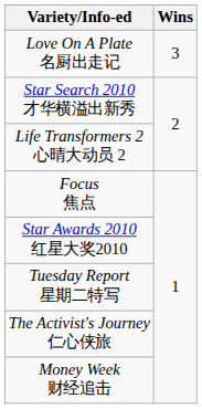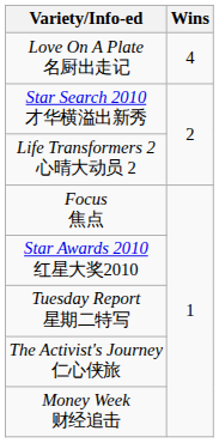Love On A Plate 名厨出走记 | Wins: 3 -> 4
